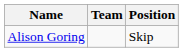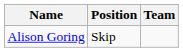columns swapped: Team <-> Position
